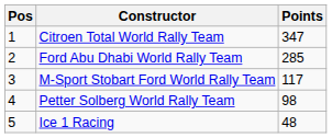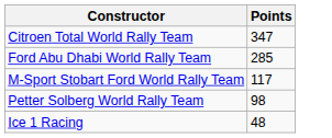- column: Pos | 1 | 2 | 3 | 4 | 5
